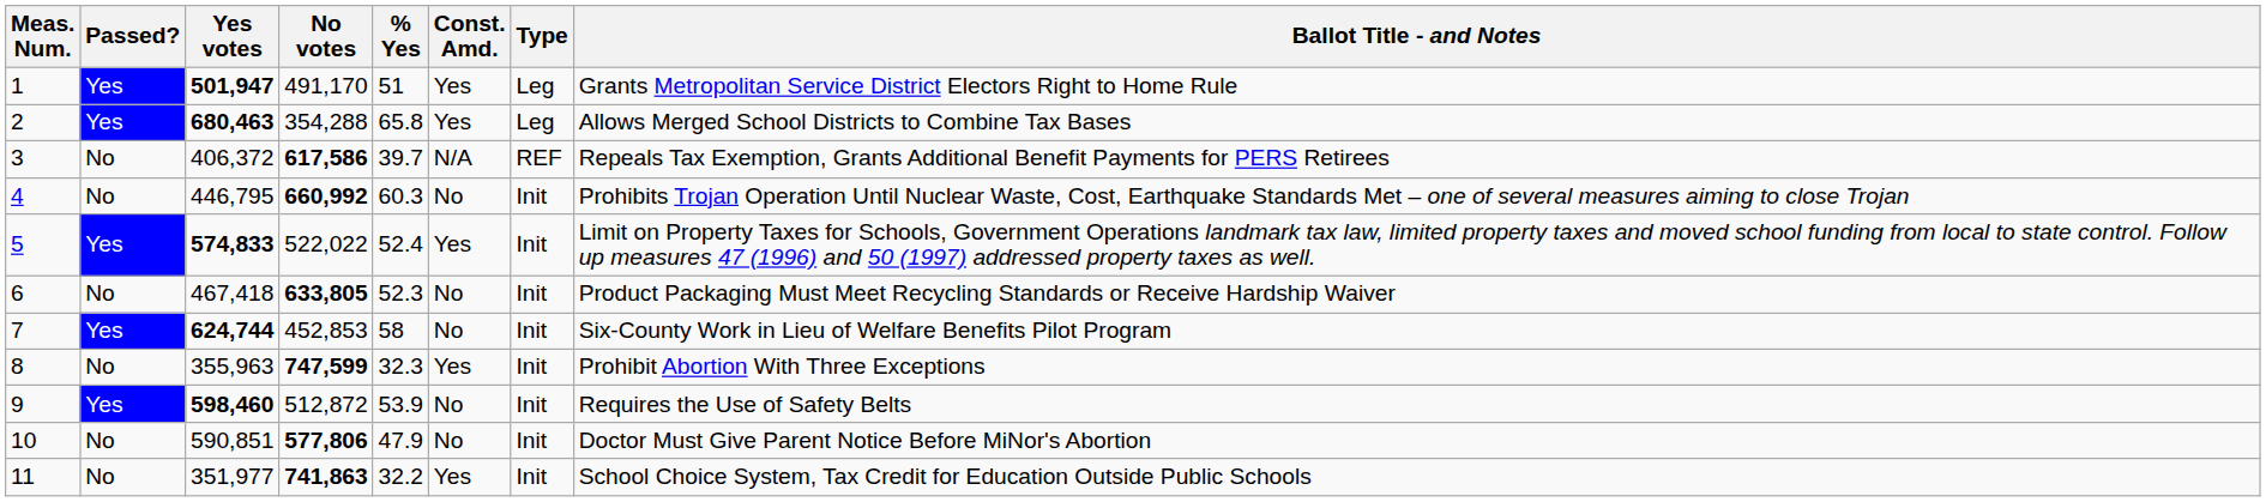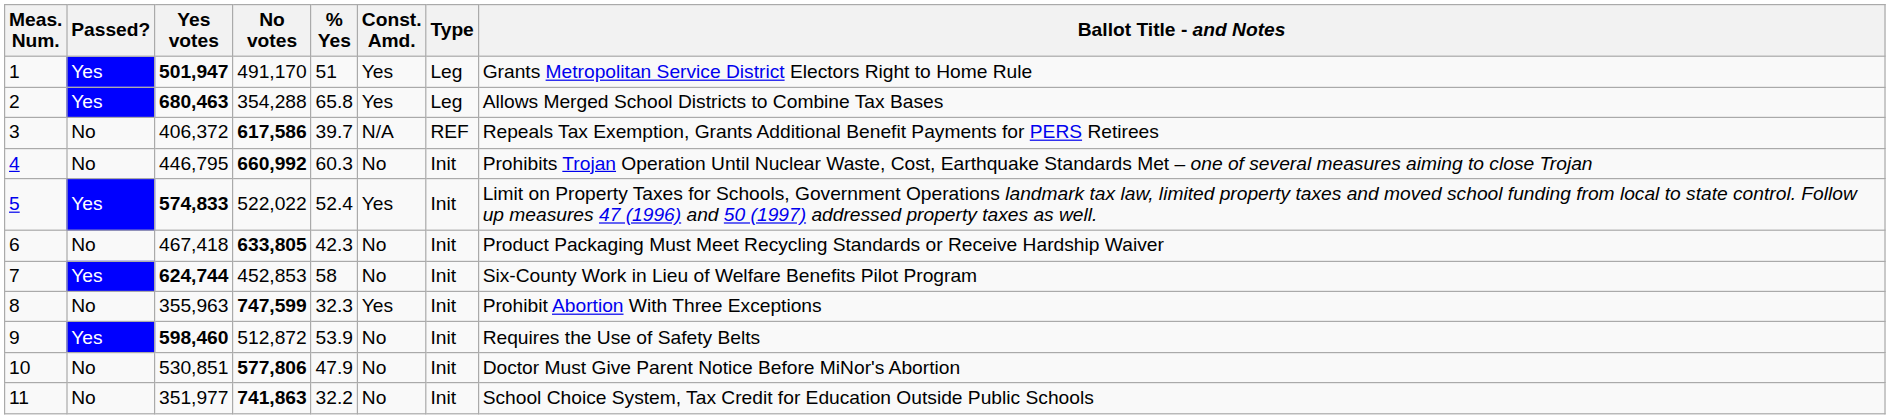6 | % Yes: 52.3 -> 42.3
10 | Yes votes: 590,851 -> 530,851
11 | Const. Amd.: Yes -> No
